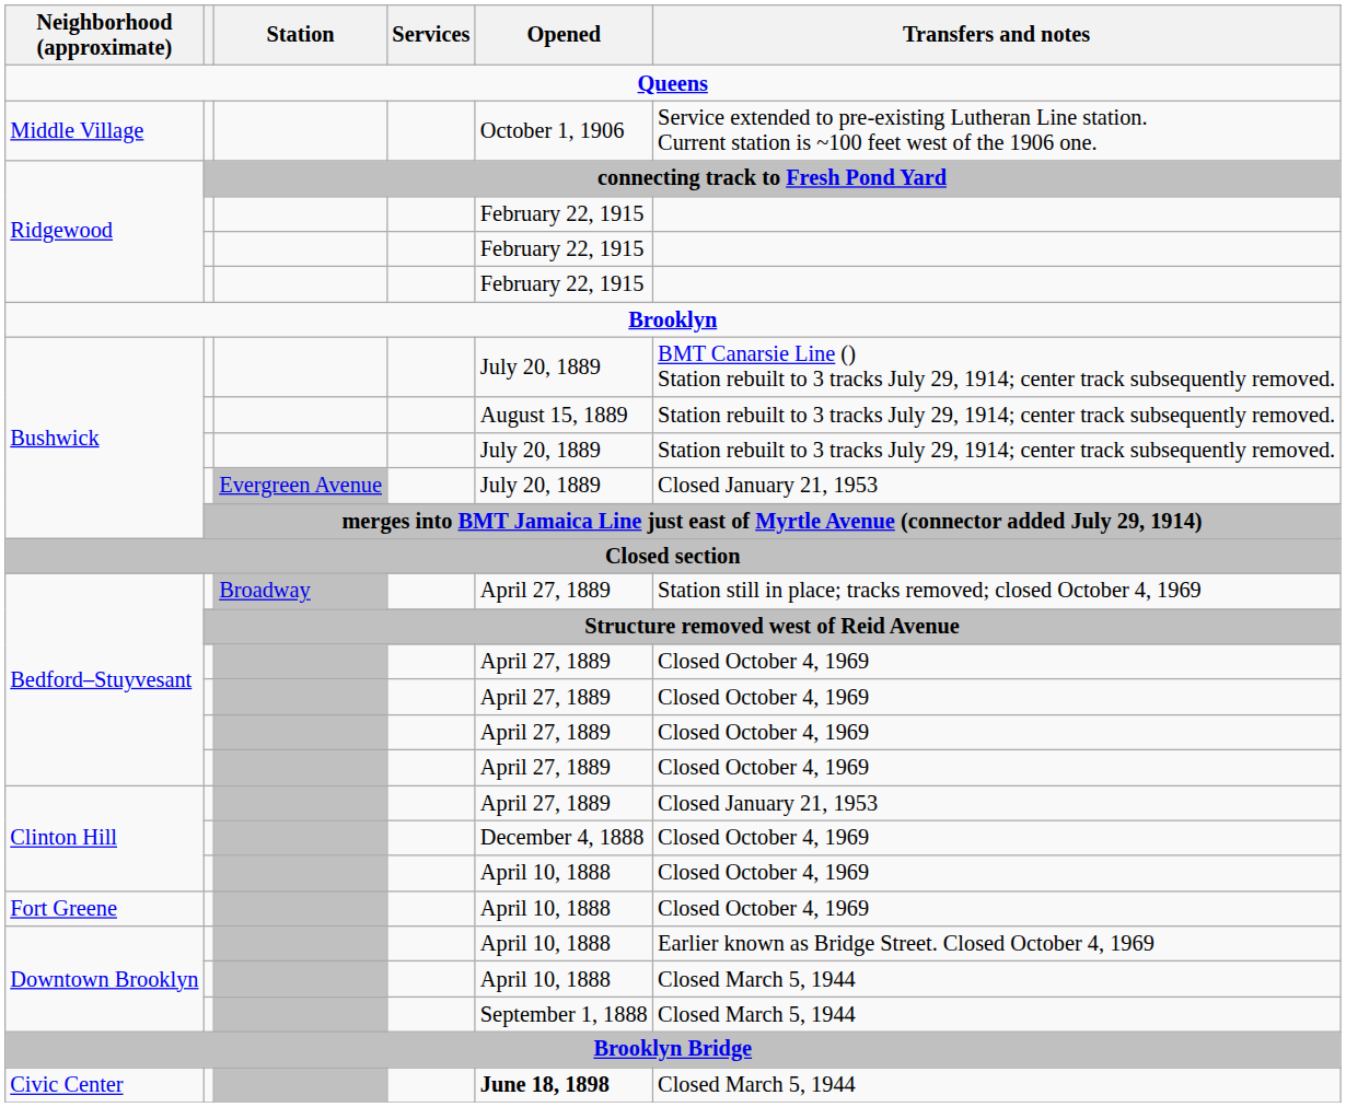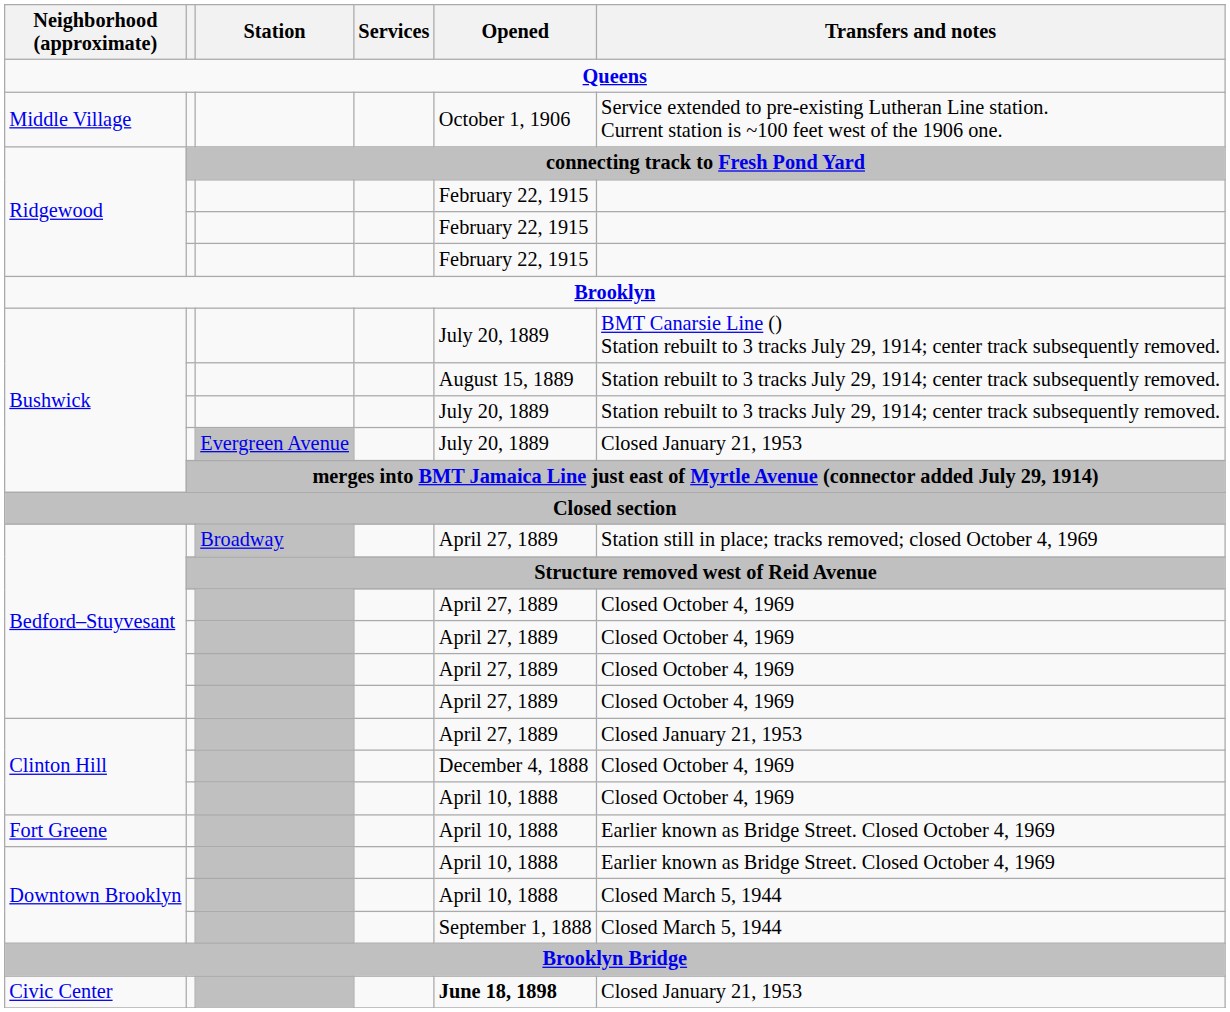Fort Greene | Transfers and notes: Closed October 4, 1969 -> Earlier known as Bridge Street. Closed October 4, 1969
Civic Center | Transfers and notes: Closed March 5, 1944 -> Closed January 21, 1953
